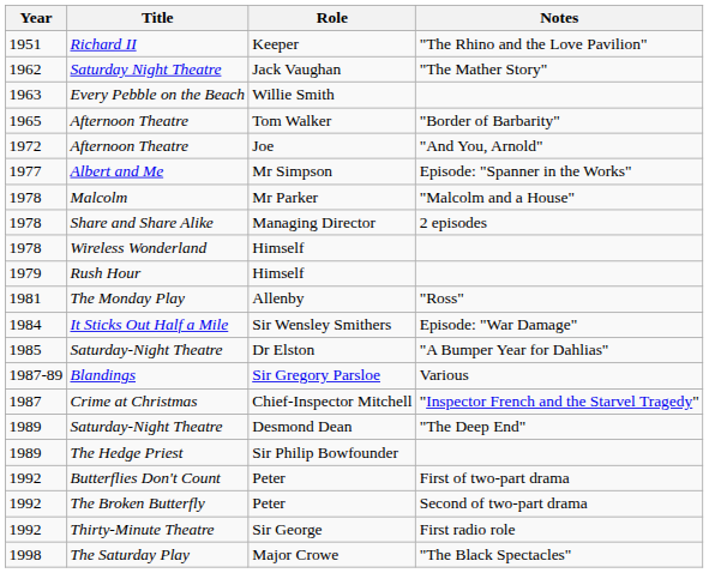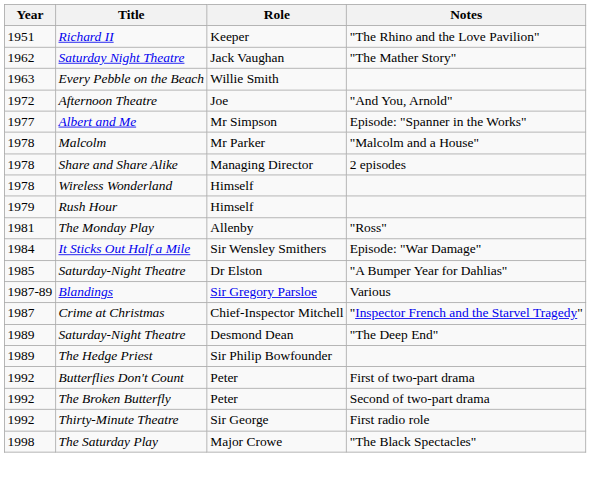- row: 1965 | Afternoon Theatre | Tom Walker | "Border of Barbarity"
